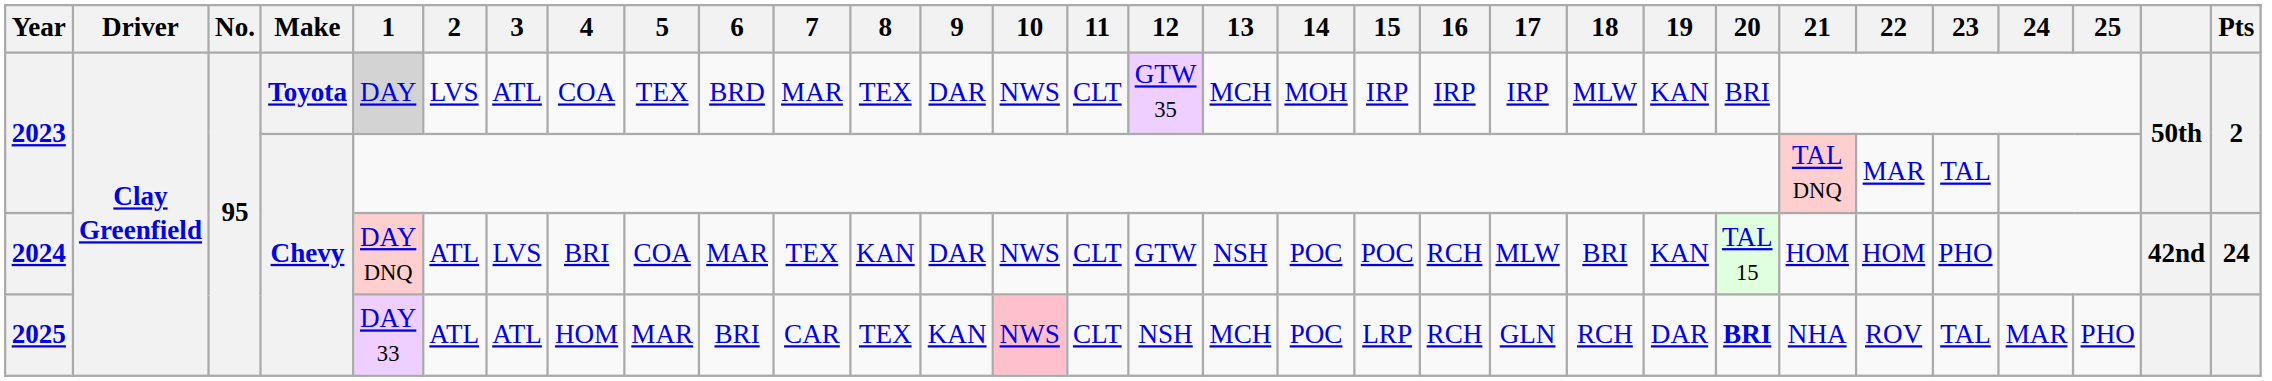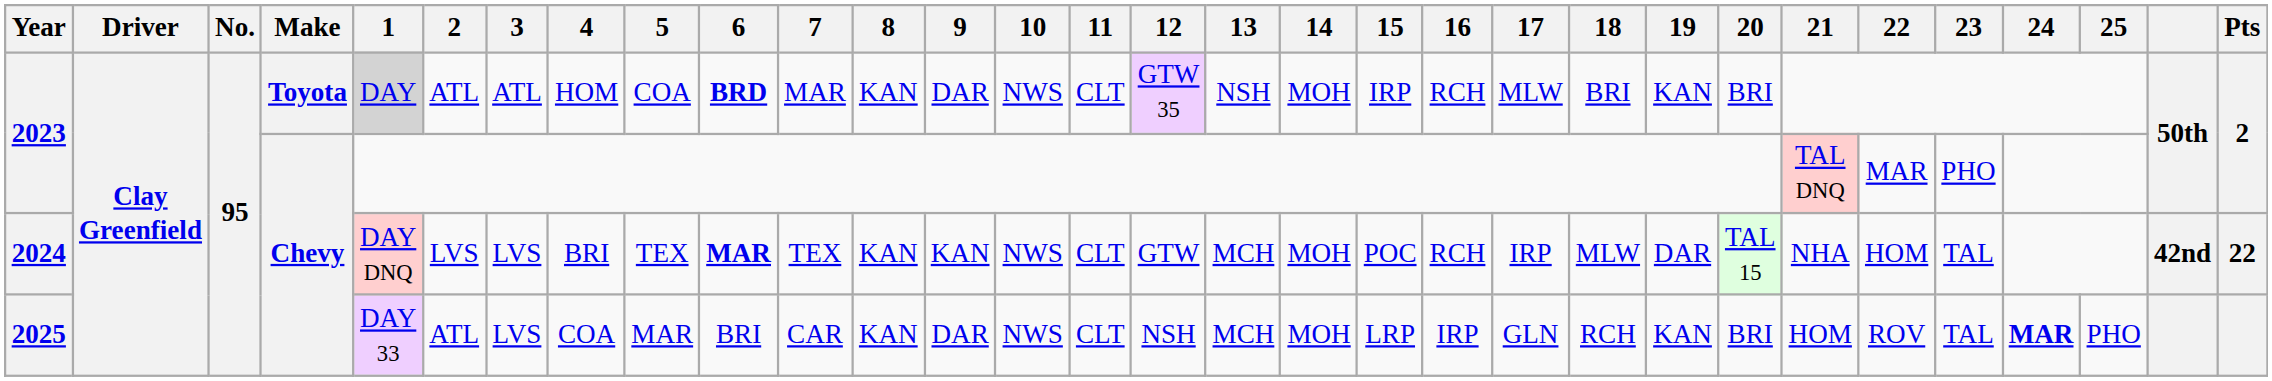2023 / Toyota | 2: LVS -> ATL
2023 / Toyota | 4: COA -> HOM
2023 / Toyota | 5: TEX -> COA
2023 / Toyota | 6: normal -> bold
2023 / Toyota | 8: TEX -> KAN
2023 / Toyota | 13: MCH -> NSH
2023 / Toyota | 16: IRP -> RCH
2023 / Toyota | 17: IRP -> MLW
2023 / Toyota | 18: MLW -> BRI
2023 / Chevy | 23: TAL -> PHO
2024 | 2: ATL -> LVS
2024 | 5: COA -> TEX
2024 | 6: normal -> bold
2024 | 9: DAR -> KAN
2024 | 13: NSH -> MCH
2024 | 14: POC -> MOH
2024 | 17: MLW -> IRP
2024 | 18: BRI -> MLW
2024 | 19: KAN -> DAR
2024 | 21: HOM -> NHA
2024 | 23: PHO -> TAL
2024 | Pts: 24 -> 22
2025 | 3: ATL -> LVS
2025 | 4: HOM -> COA
2025 | 8: TEX -> KAN
2025 | 9: KAN -> DAR
2025 | 10: pink background -> no background
2025 | 14: POC -> MOH
2025 | 16: RCH -> IRP
2025 | 19: DAR -> KAN
2025 | 20: bold -> normal
2025 | 21: NHA -> HOM
2025 | 24: normal -> bold
